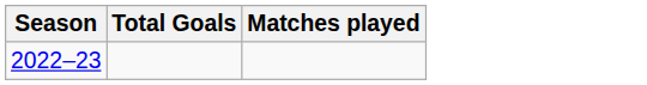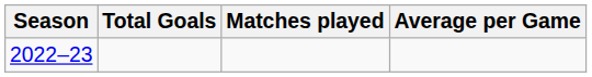+ column: Average per Game
